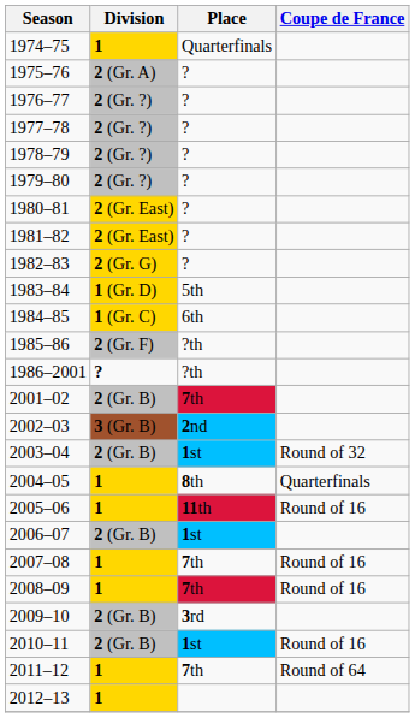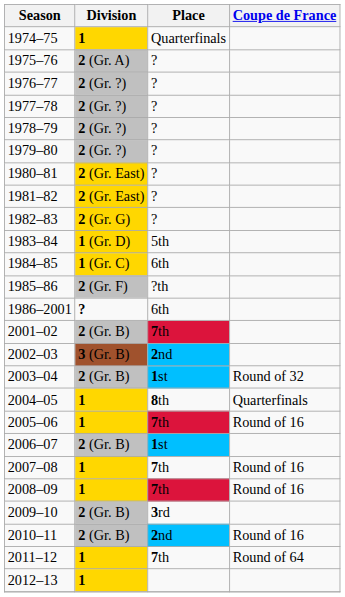1986–2001 | Place: ?th -> 6th
2005–06 | Place: 11th -> 7th
2010–11 | Place: 1st -> 2nd
